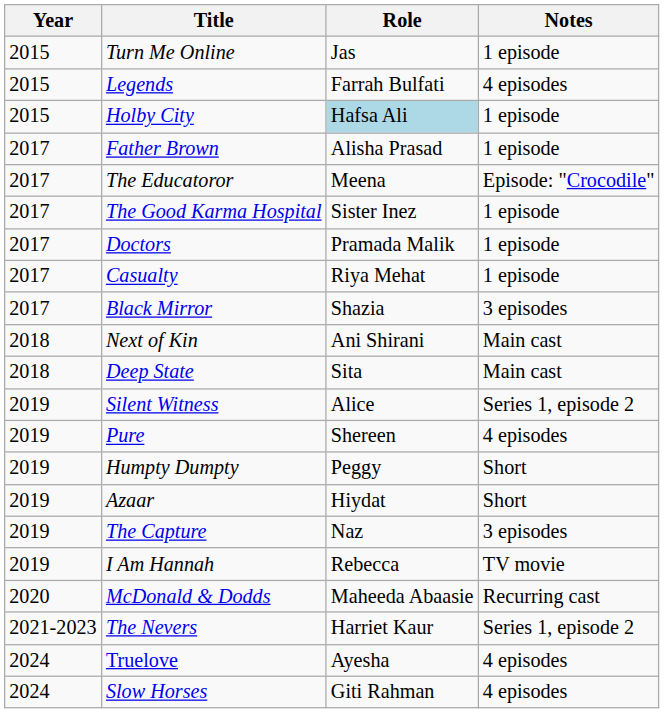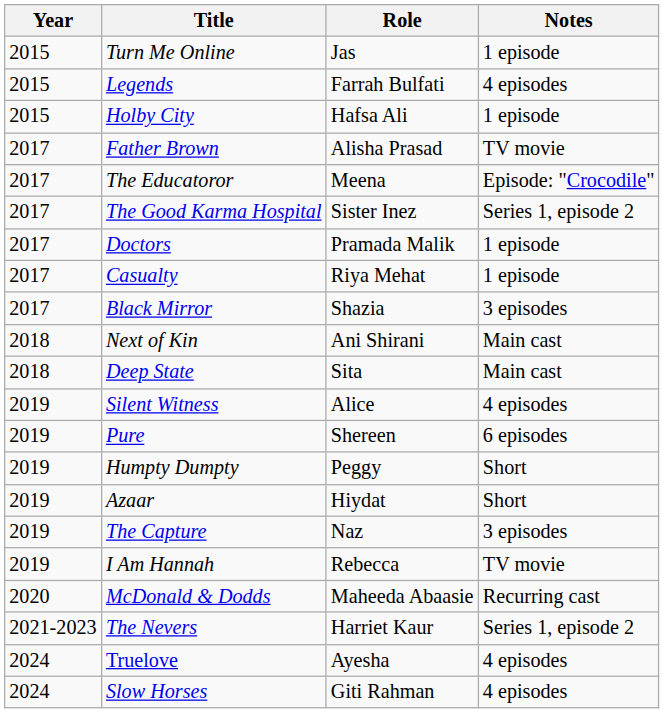Holby City | Role: lightblue background -> no background
Father Brown | Notes: 1 episode -> TV movie
The Good Karma Hospital | Notes: 1 episode -> Series 1, episode 2
Silent Witness | Notes: Series 1, episode 2 -> 4 episodes
Pure | Notes: 4 episodes -> 6 episodes
